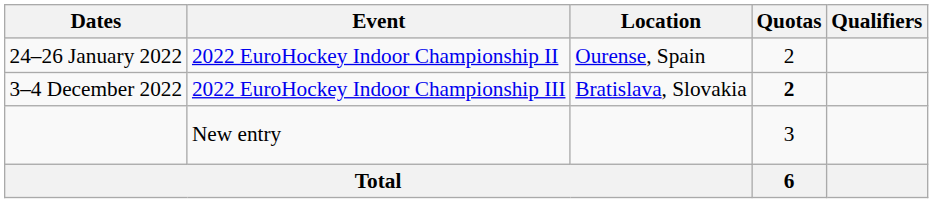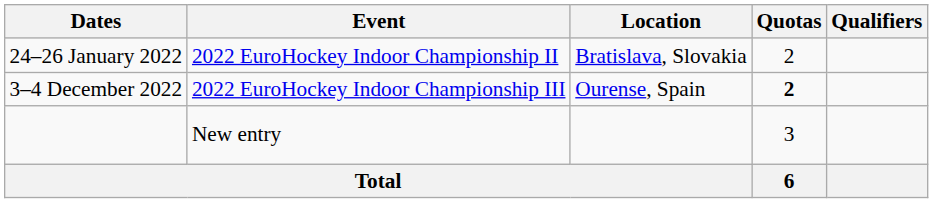24–26 January 2022 | Location: Ourense, Spain -> Bratislava, Slovakia
3–4 December 2022 | Location: Bratislava, Slovakia -> Ourense, Spain
